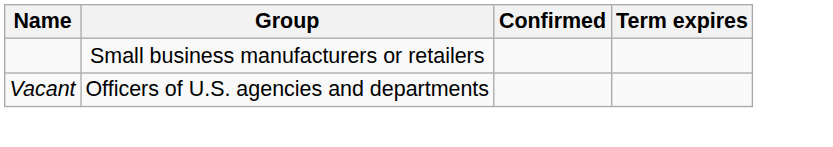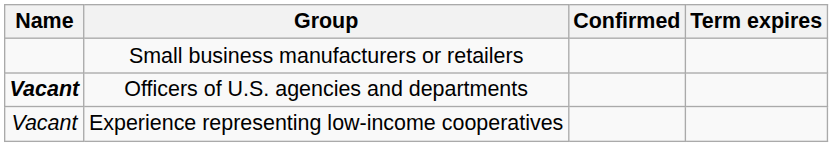Officers of U.S. agencies and departments | Name: normal -> bold
+ row: Vacant | Experience representing low-income cooperatives
